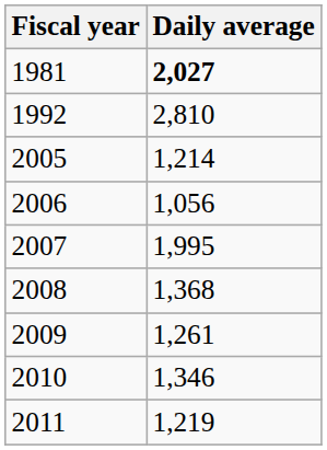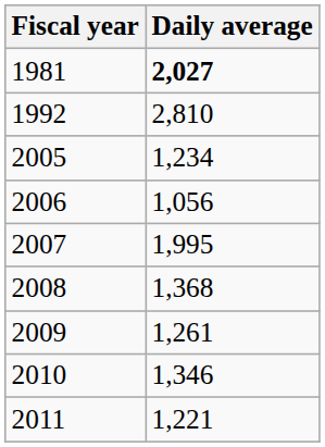2005 | Daily average: 1,214 -> 1,234
2011 | Daily average: 1,219 -> 1,221
